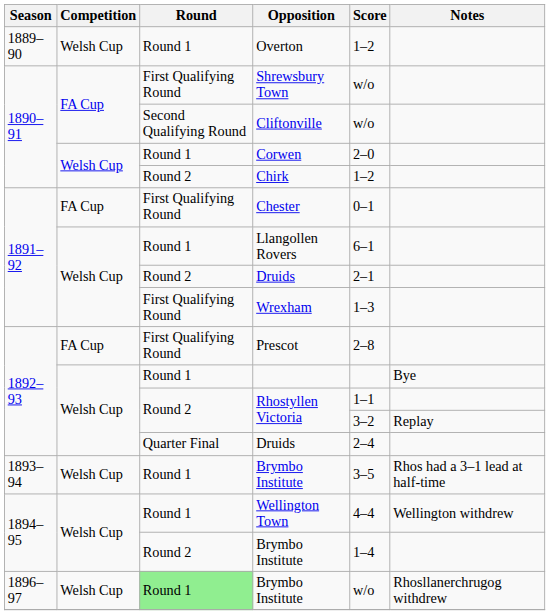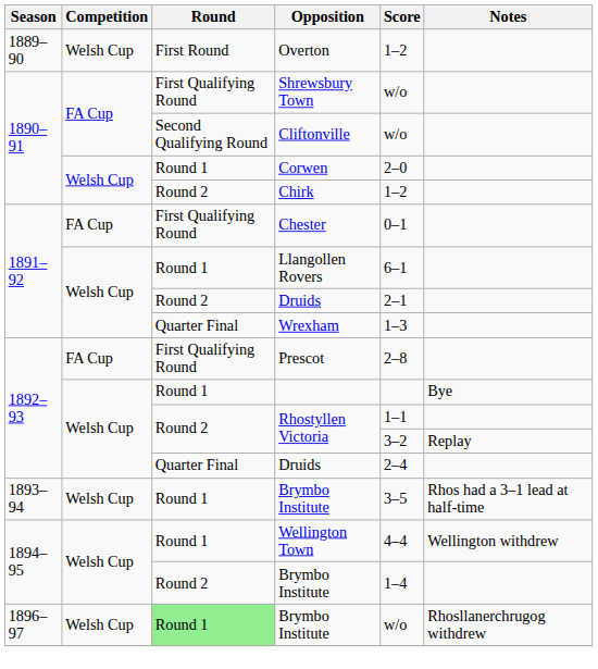Overton | Round: Round 1 -> First Round
Wrexham | Round: First Qualifying Round -> Quarter Final
